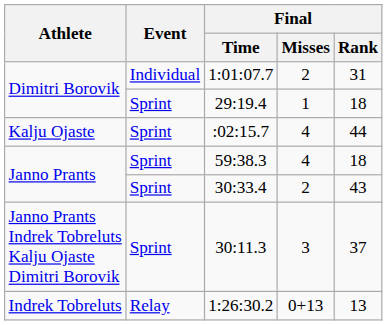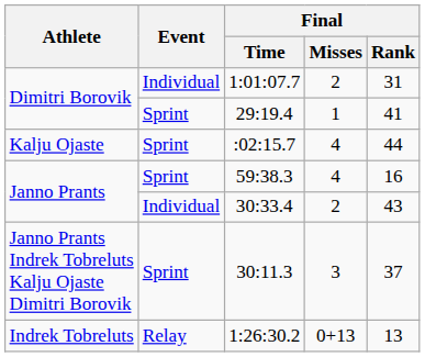29:19.4 | Final / Rank: 18 -> 41
59:38.3 | Final / Rank: 18 -> 16
30:33.4 | Event: Sprint -> Individual
